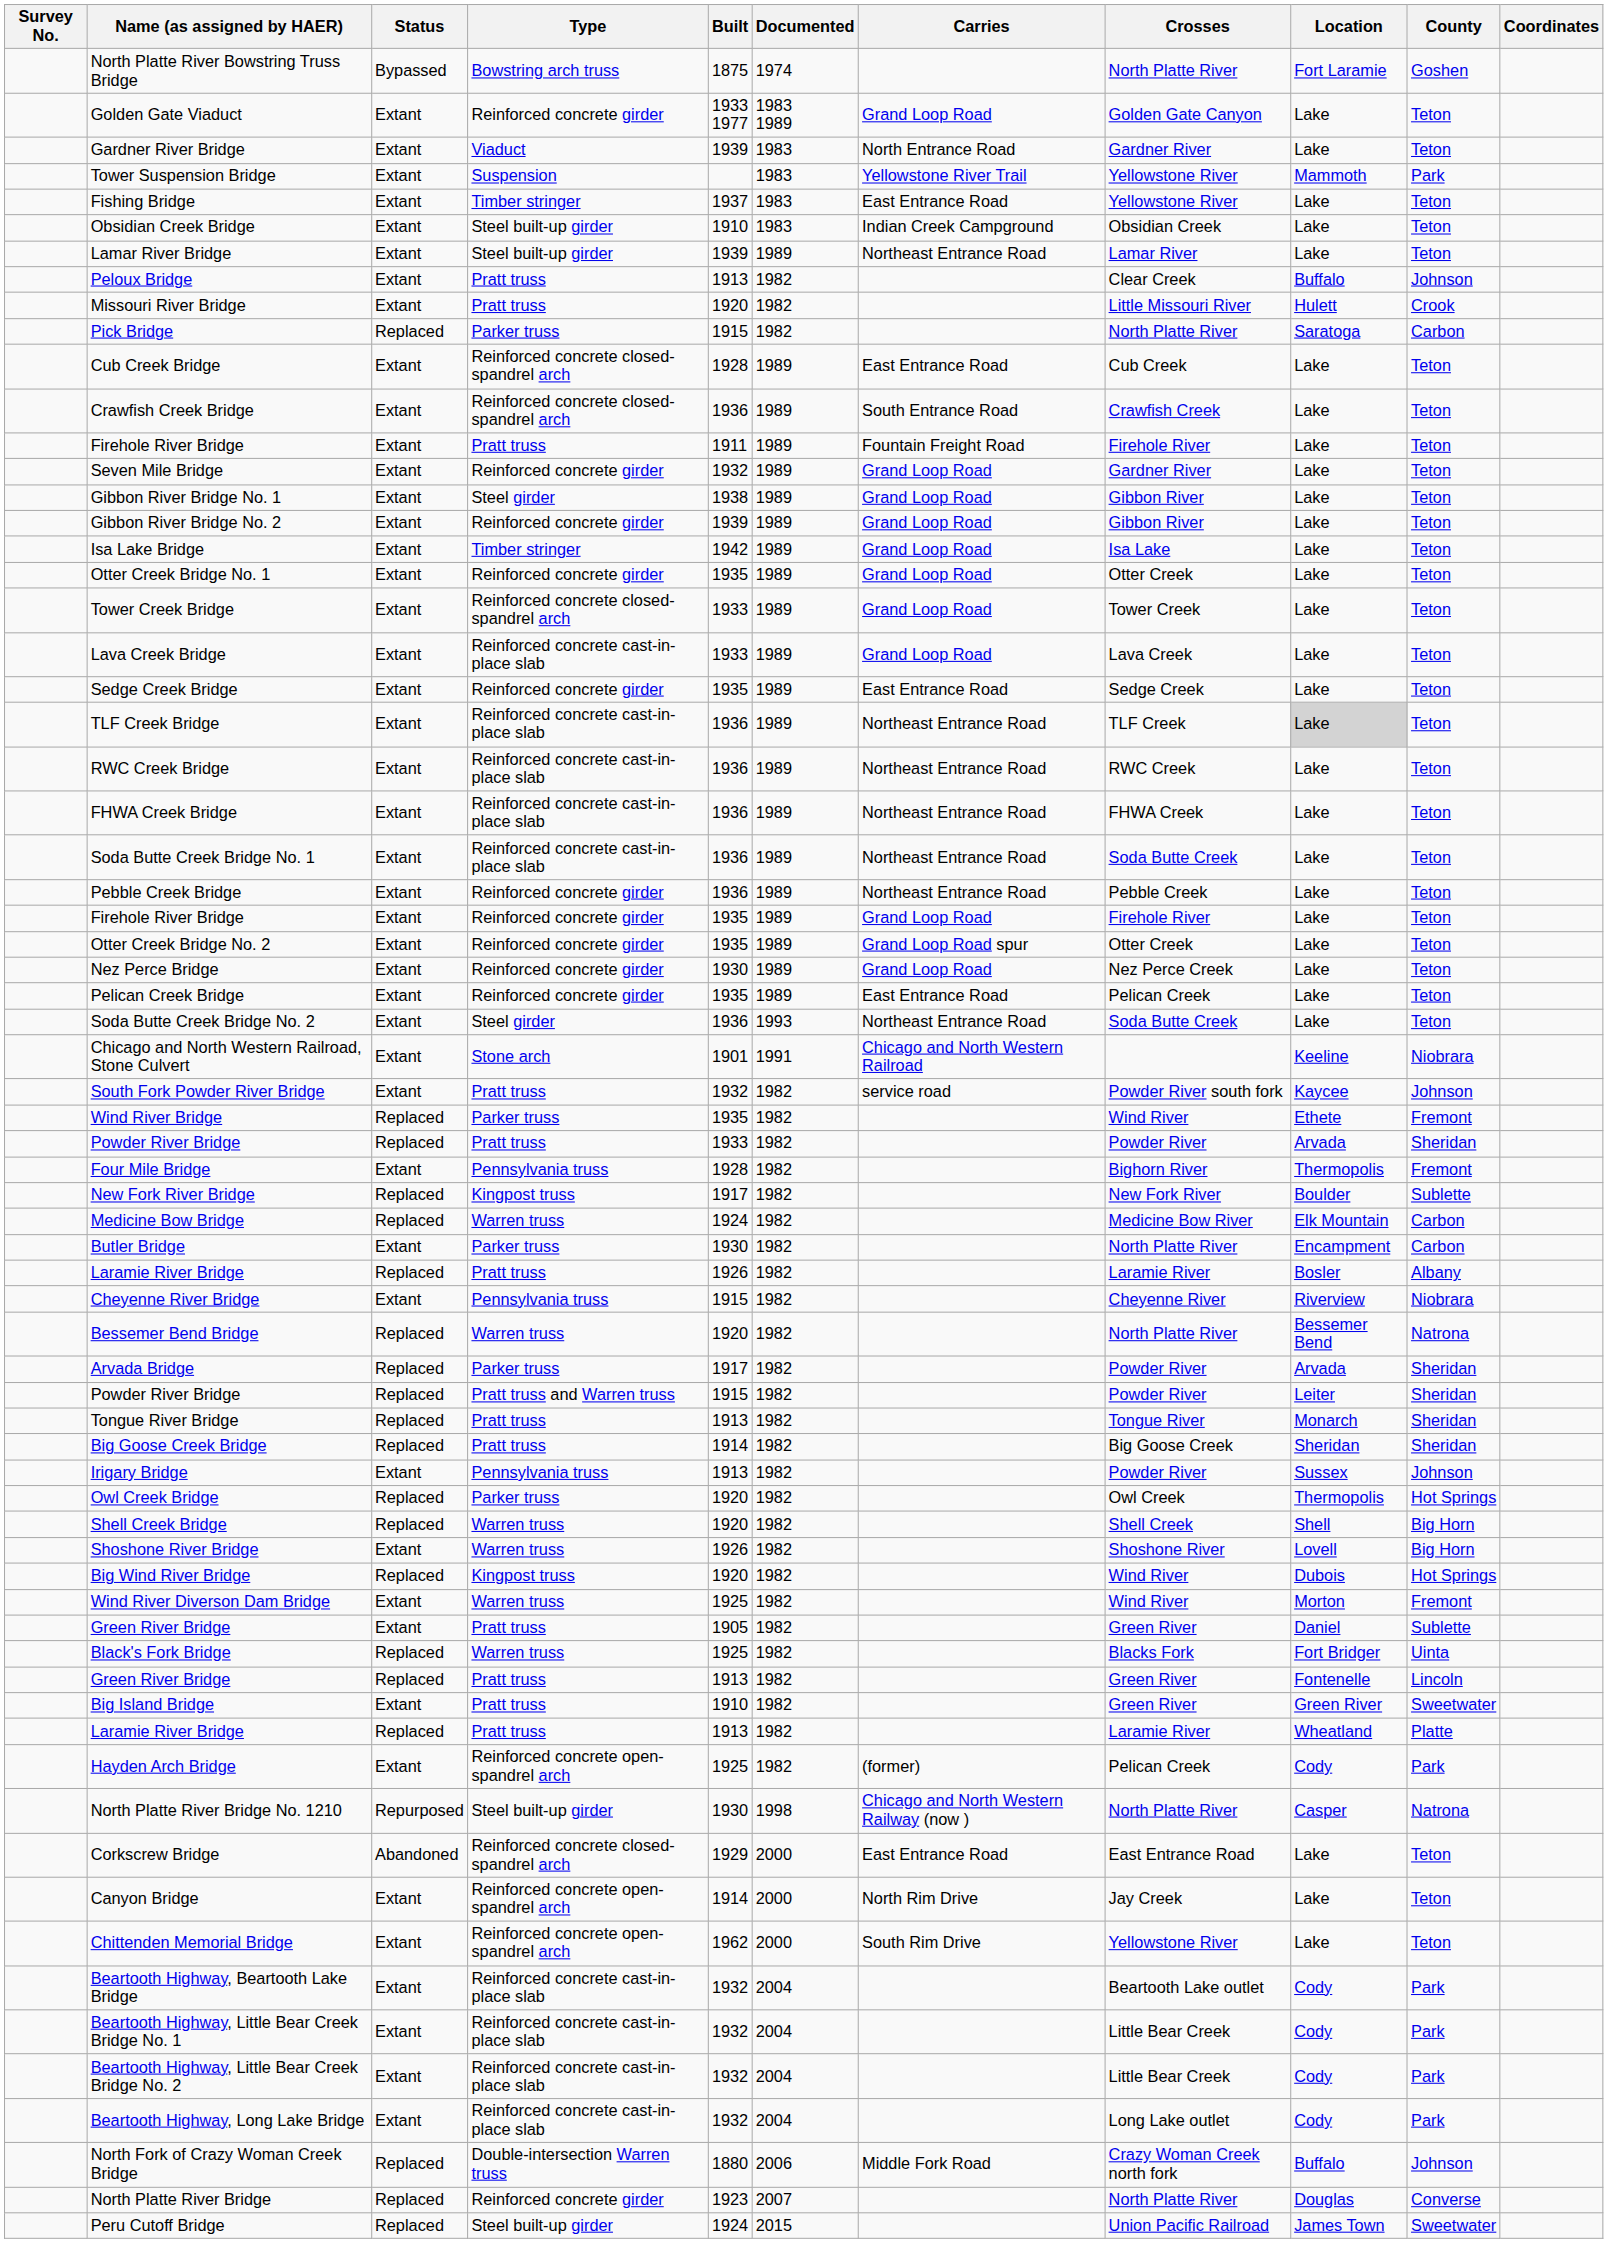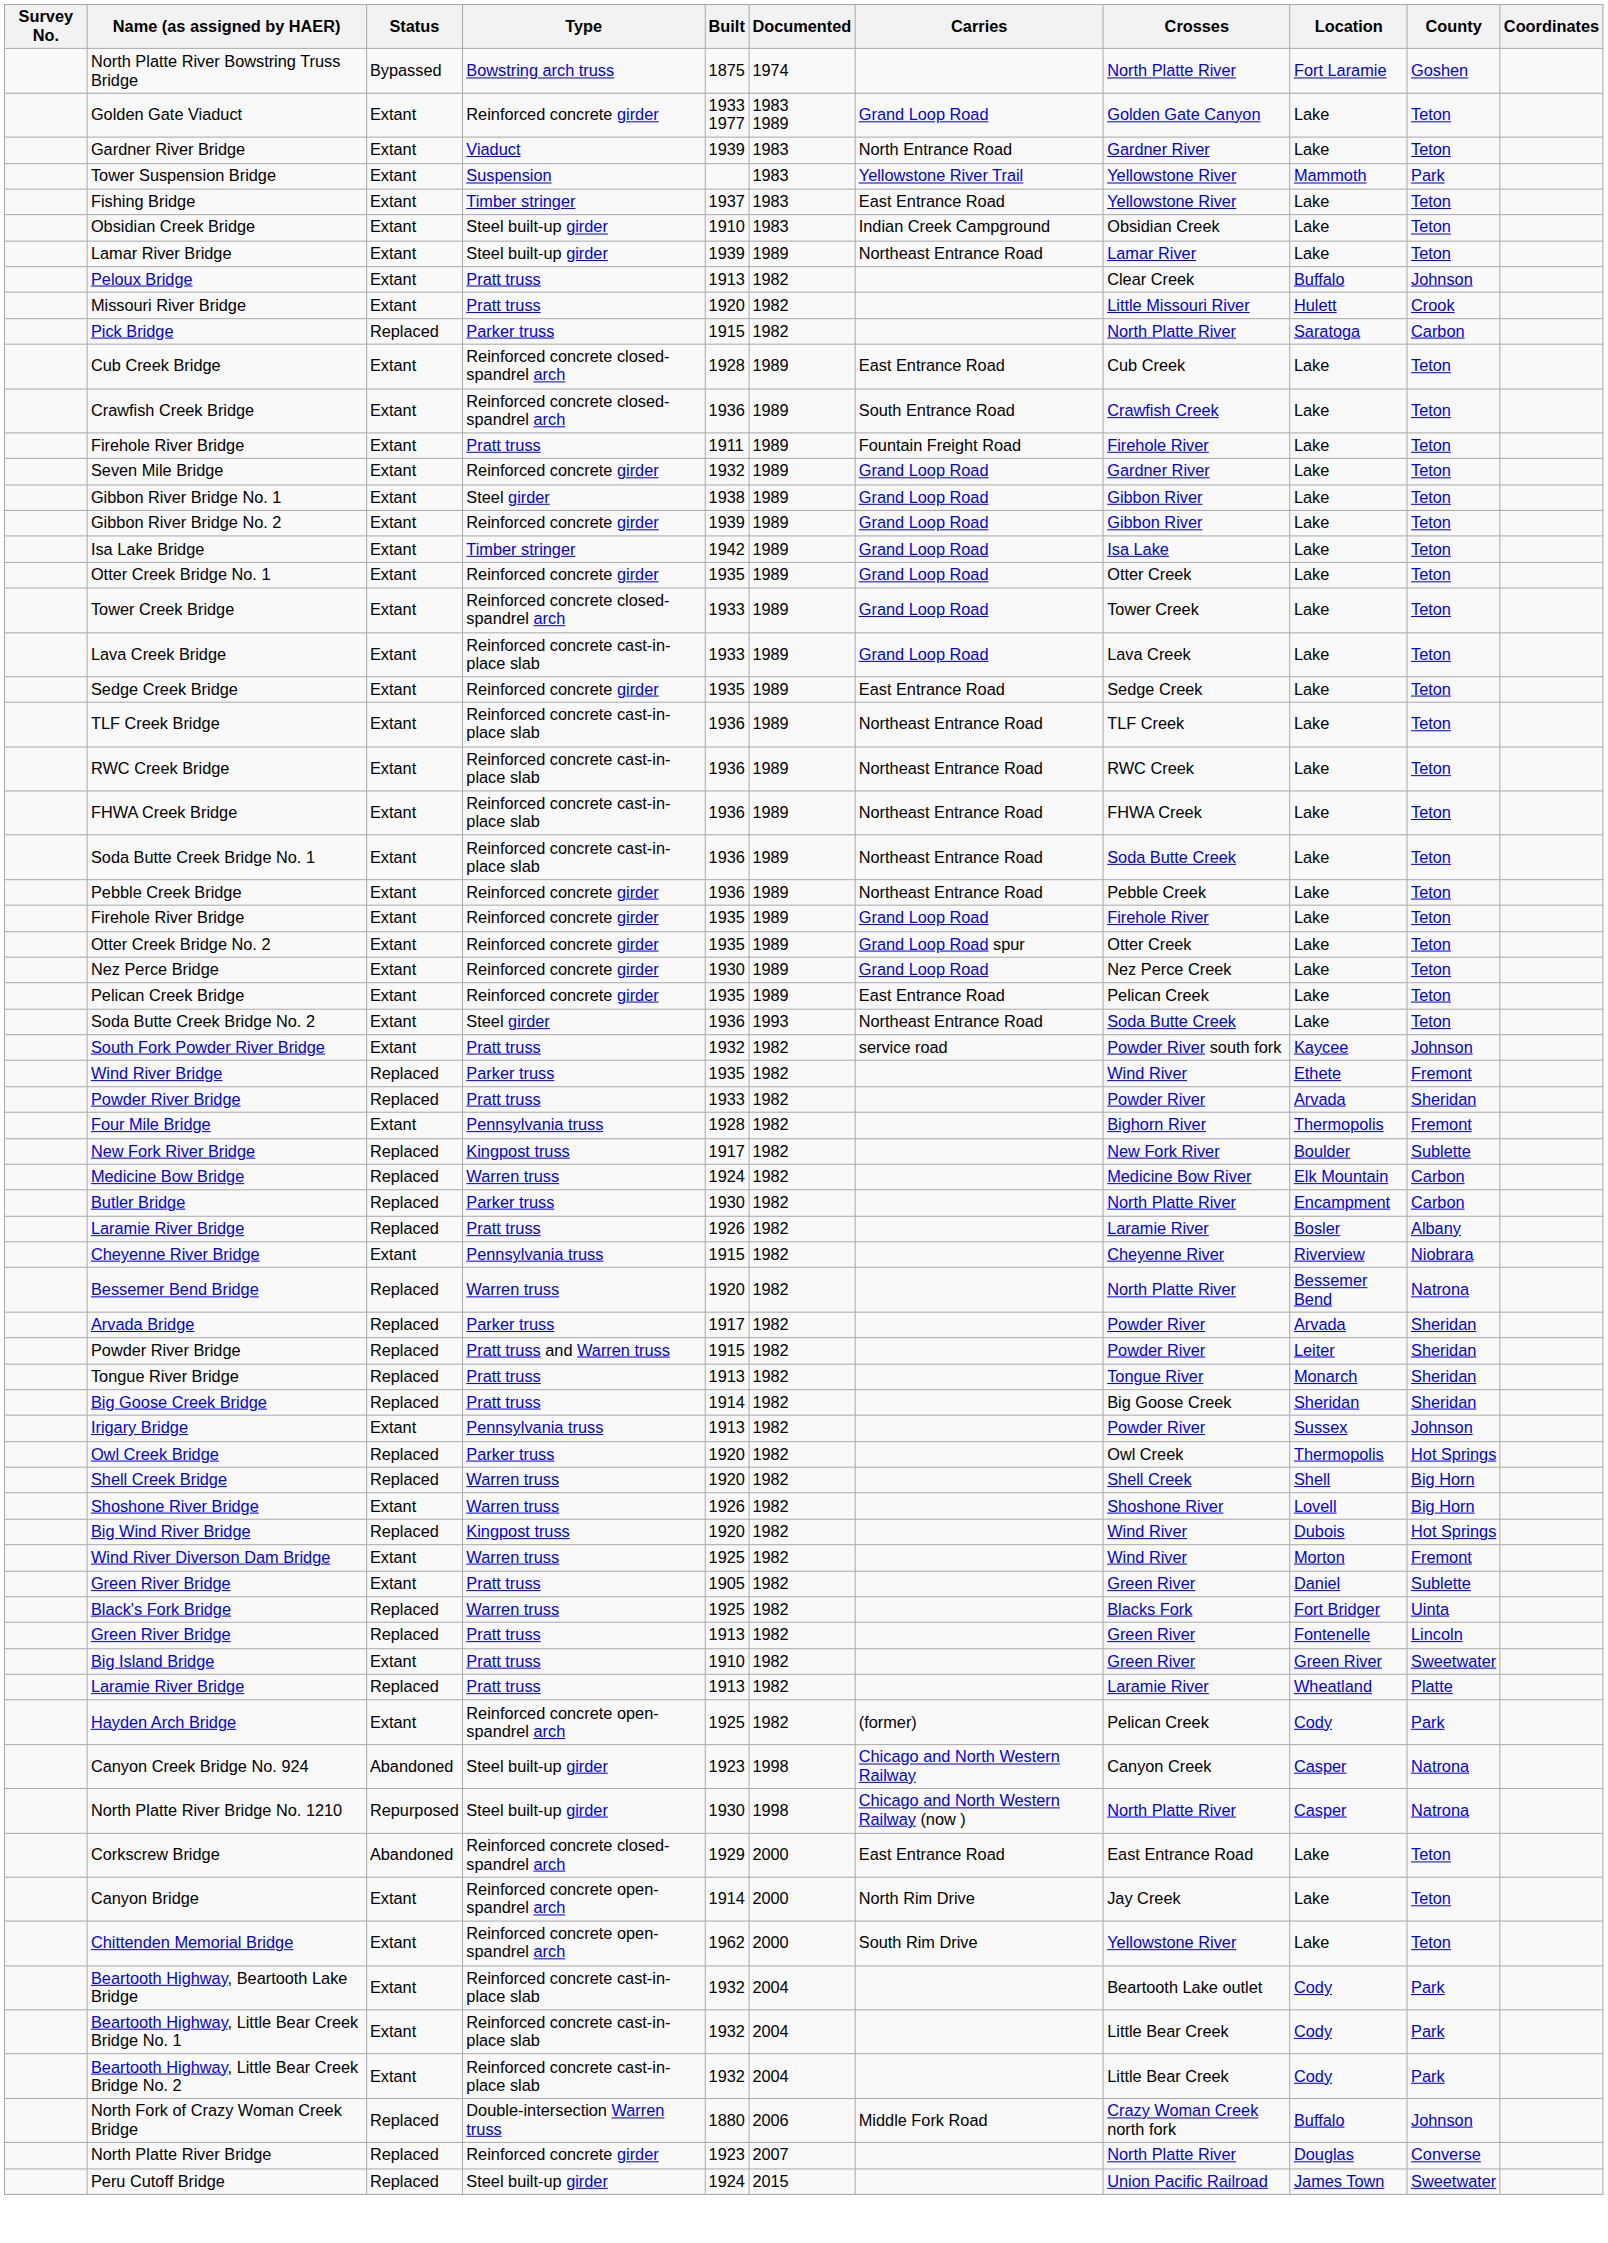TLF Creek Bridge | Location: lightgrey background -> no background
- row: Chicago and North Western Railroad, Stone Culvert | Extant | Stone arch | 1901 | 1991 | Chicago and North Western Railroad | Keeline | Niobrara
Butler Bridge | Status: Extant -> Replaced
+ row: Canyon Creek Bridge No. 924 | Abandoned | Steel built-up girder | 1923 | 1998 | Chicago and North Western Railway | Canyon Creek | Casper | Natrona
- row: Beartooth Highway, Long Lake Bridge | Extant | Reinforced concrete cast-in-place slab | 1932 | 2004 | Long Lake outlet | Cody | Park
